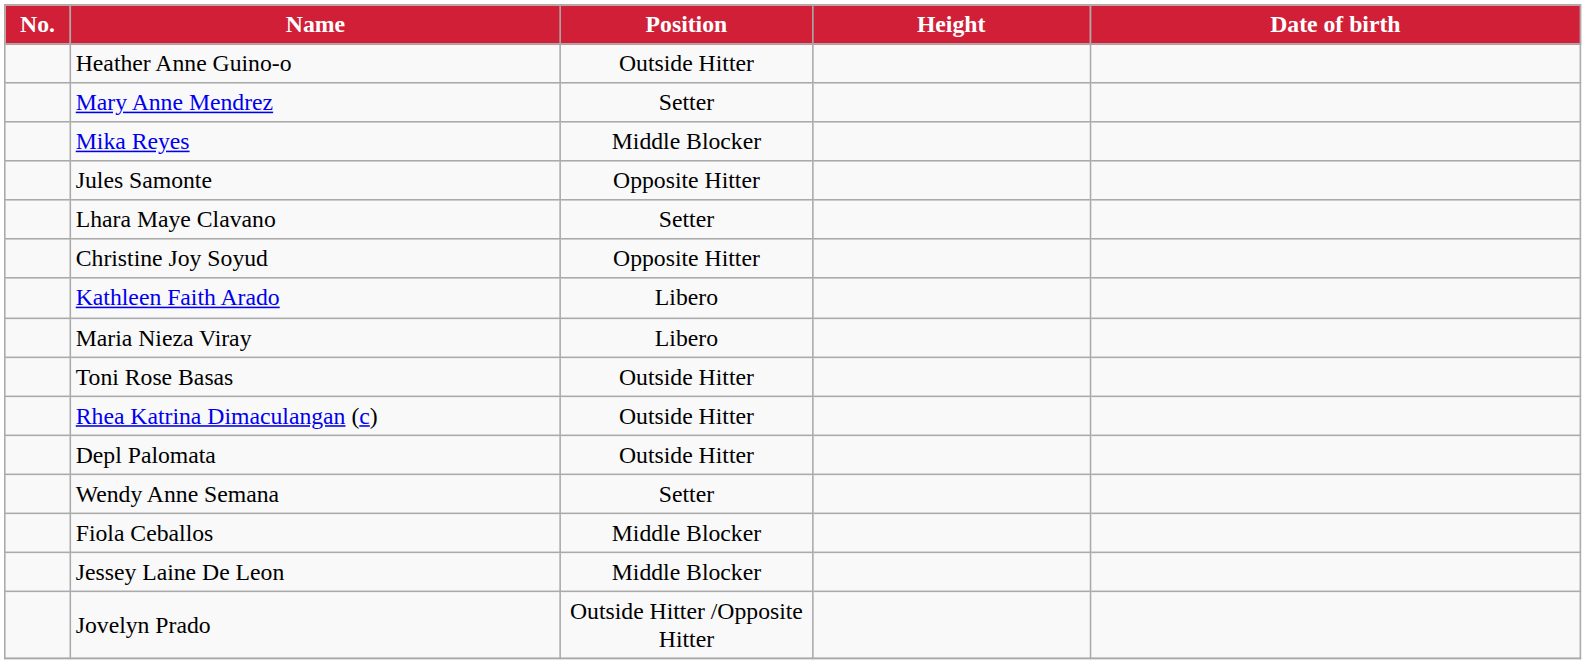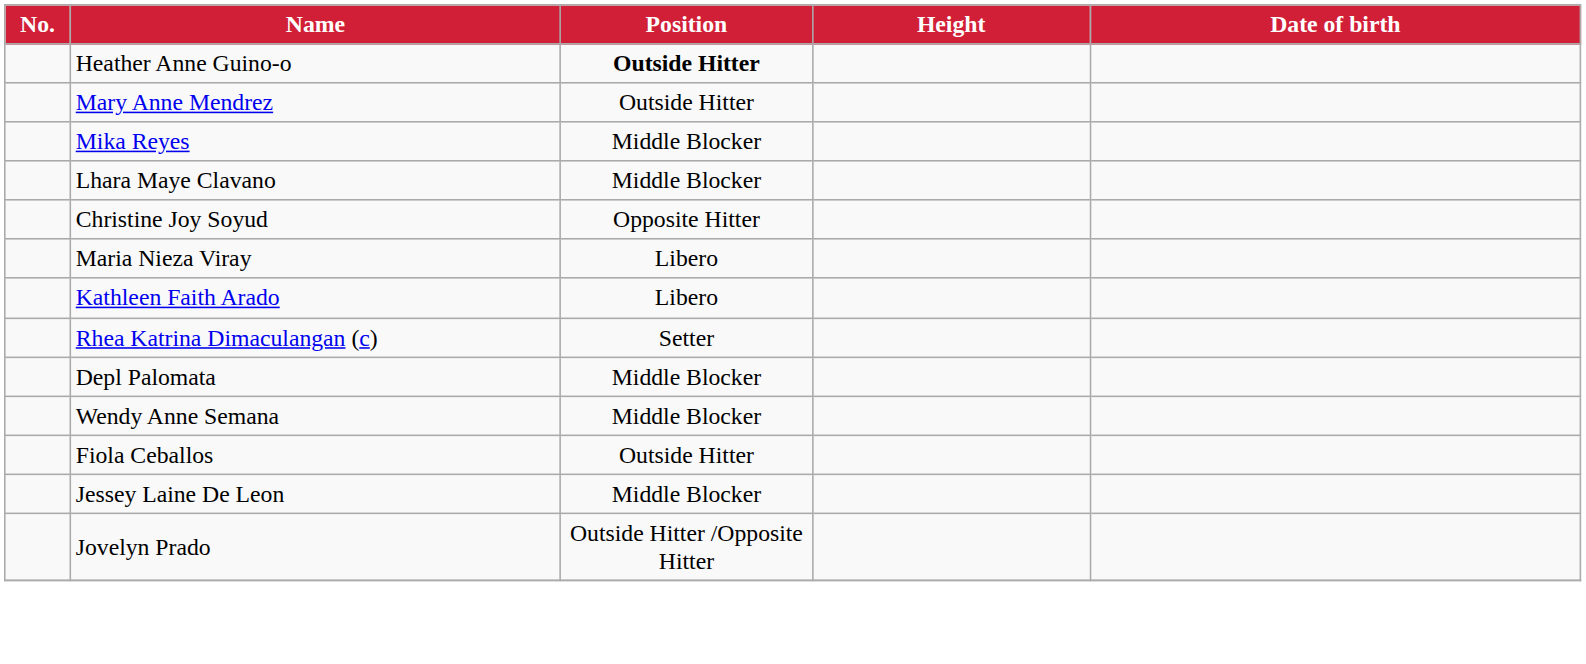Heather Anne Guino-o | Position: normal -> bold
Mary Anne Mendrez | Position: Setter -> Outside Hitter
- row: Jules Samonte | Opposite Hitter
Lhara Maye Clavano | Position: Setter -> Middle Blocker
rows swapped: Kathleen Faith Arado <-> Maria Nieza Viray
- row: Toni Rose Basas | Outside Hitter
Rhea Katrina Dimaculangan (c) | Position: Outside Hitter -> Setter
Depl Palomata | Position: Outside Hitter -> Middle Blocker
Wendy Anne Semana | Position: Setter -> Middle Blocker
Fiola Ceballos | Position: Middle Blocker -> Outside Hitter
